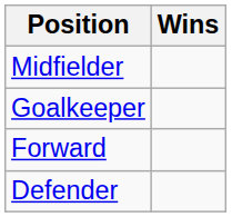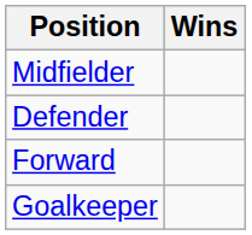rows swapped: Defender <-> Goalkeeper
